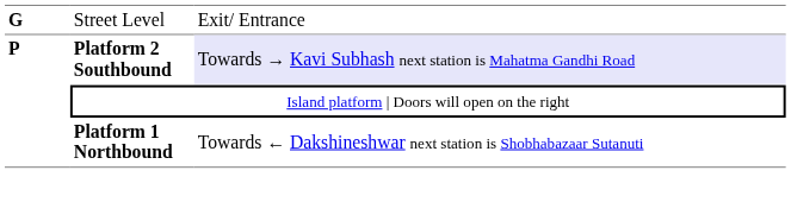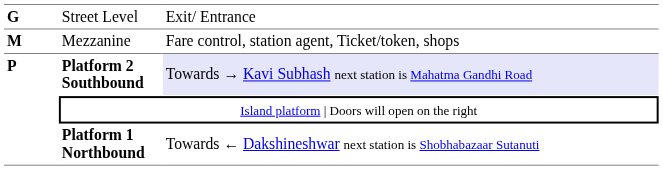+ row: M | Mezzanine | Fare control, station agent, Ticket/token, shops
